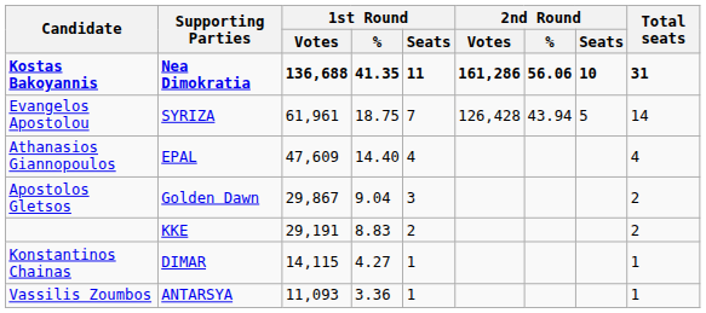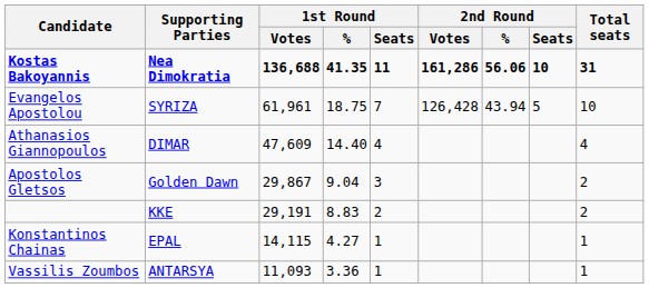Evangelos Apostolou | Total seats: 14 -> 10
Athanasios Giannopoulos | Supporting Parties: EPAL -> DIMAR
Konstantinos Chainas | Supporting Parties: DIMAR -> EPAL
